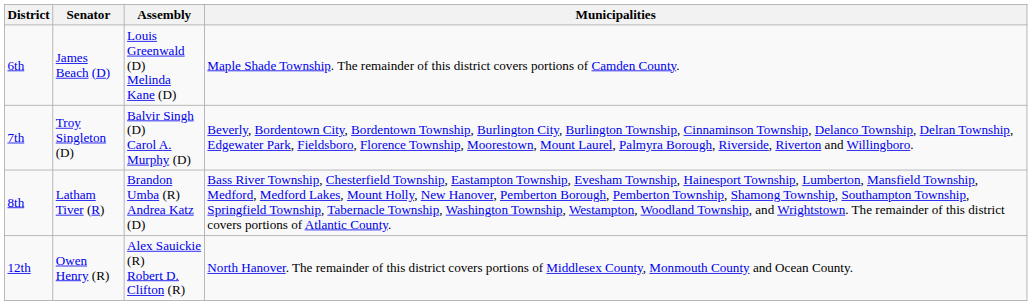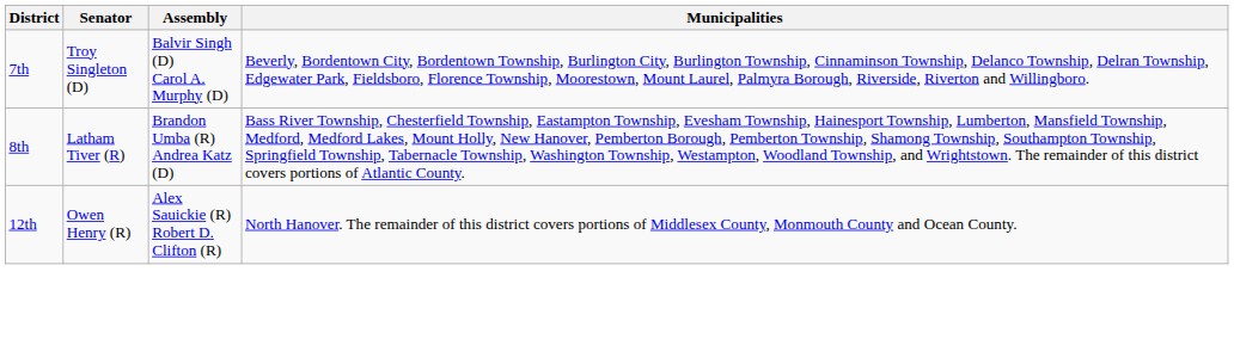- row: 6th | James Beach (D) | Louis Greenwald (D) Melinda Kane (D) | Maple Shade Township. The remainder of this district covers portions of Camden County.
